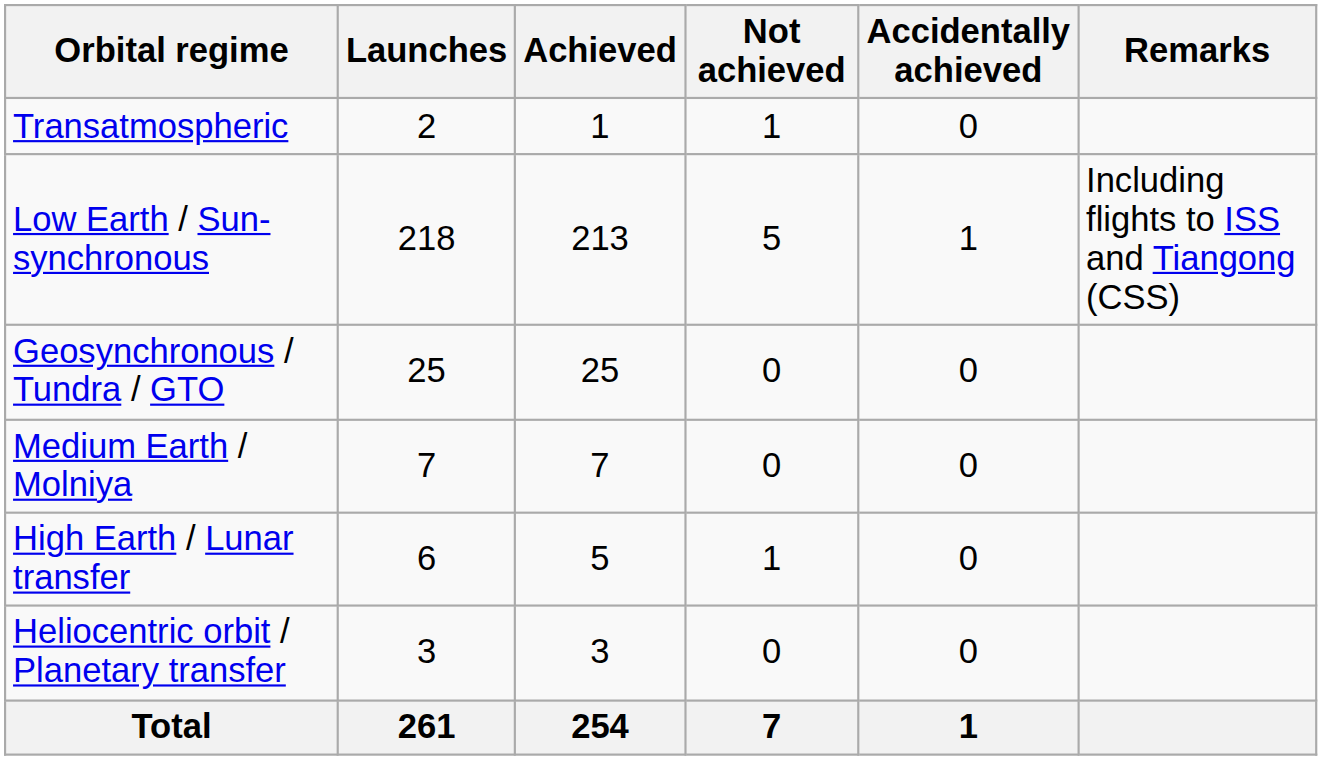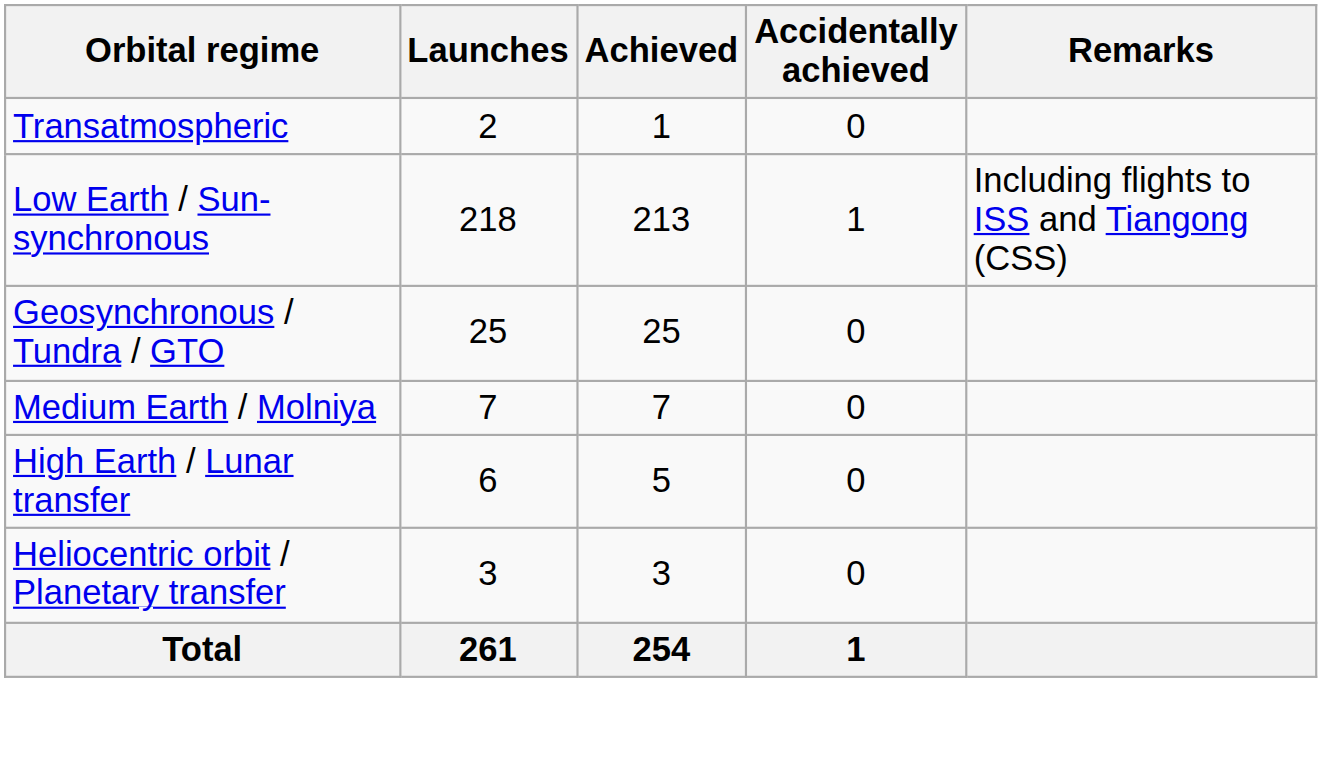- column: Not achieved | 1 | 5 | 0 | 0 | 1 | 0 | 7
